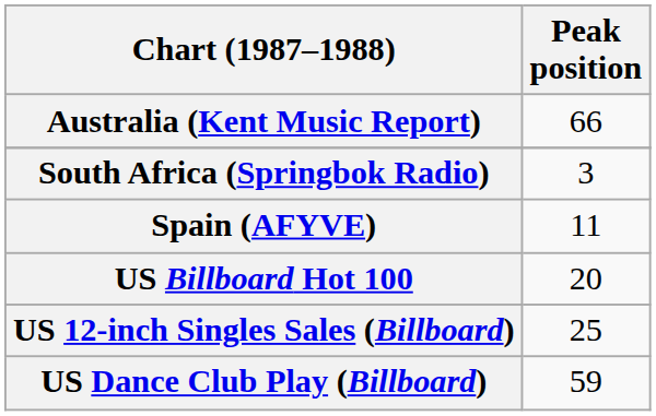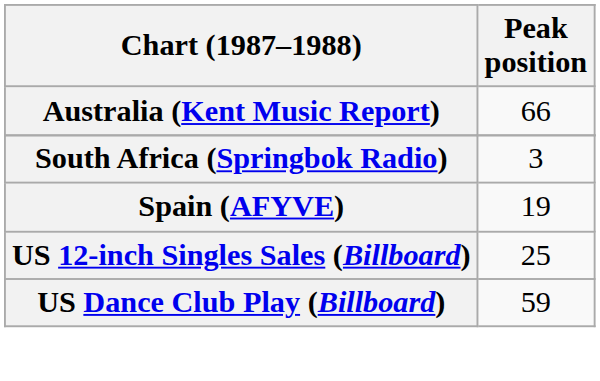Spain (AFYVE) | Peak position: 11 -> 19
- row: US Billboard Hot 100 | 20
